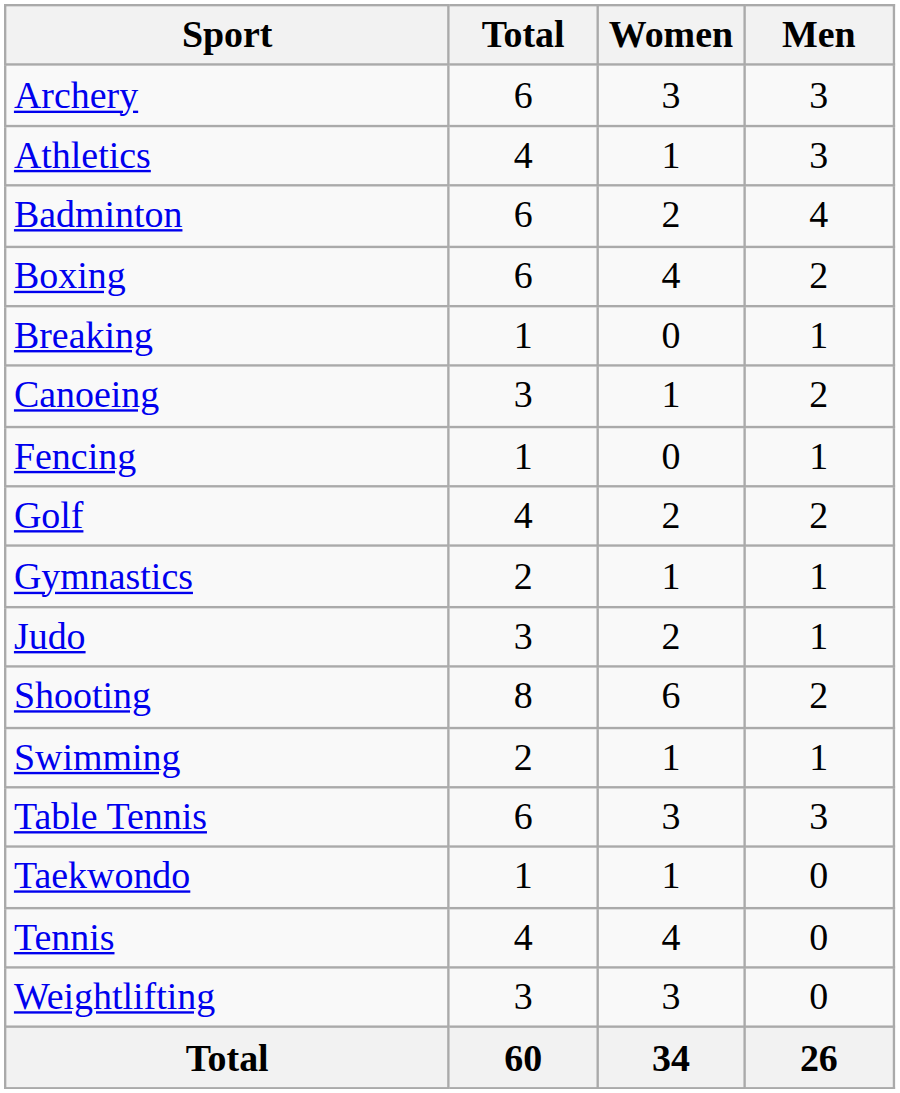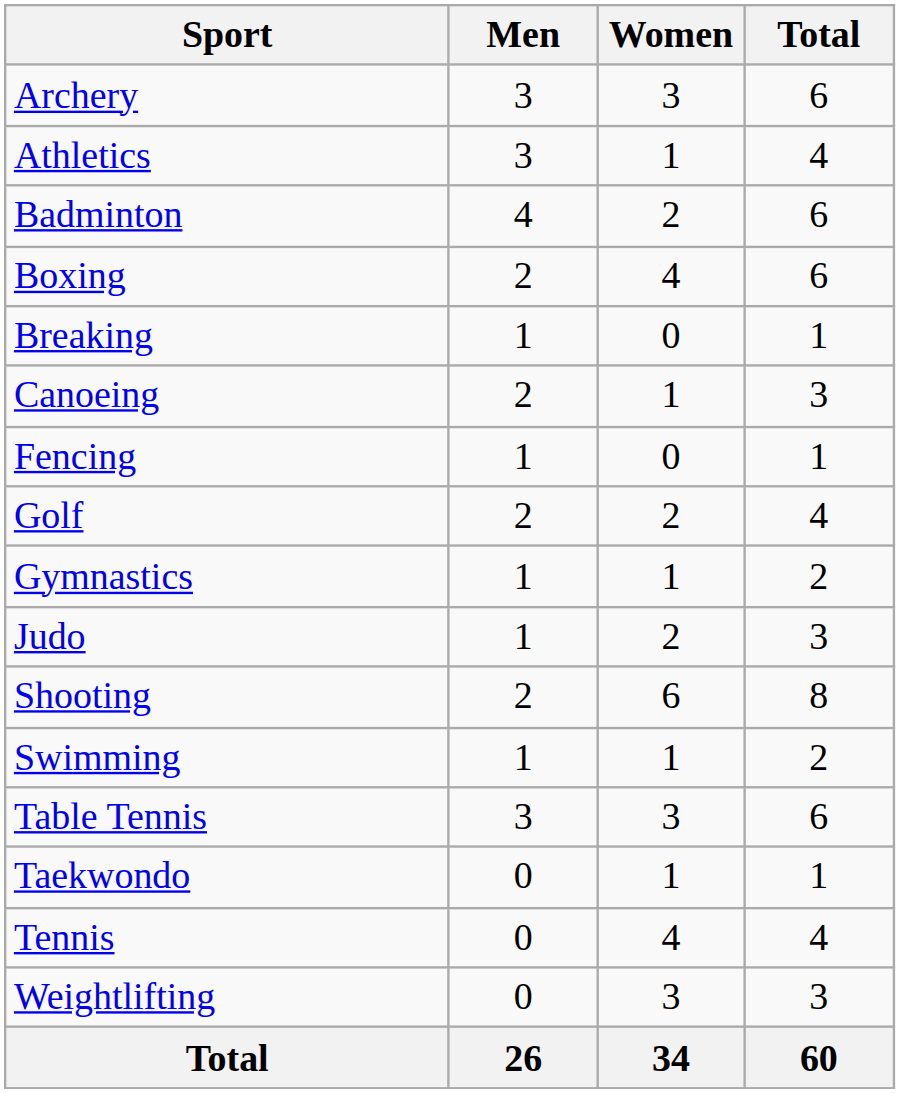columns swapped: Men <-> Total
